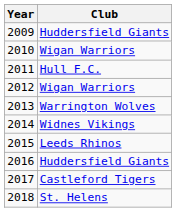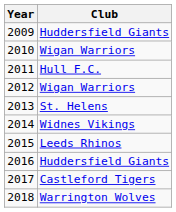2013 | Club: Warrington Wolves -> St. Helens
2018 | Club: St. Helens -> Warrington Wolves
